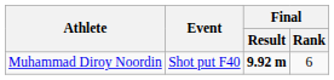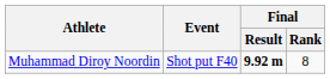Muhammad Diroy Noordin | Final / Rank: 6 -> 8
